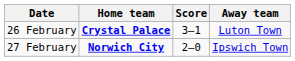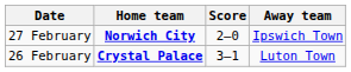rows swapped: 26 February <-> 27 February
